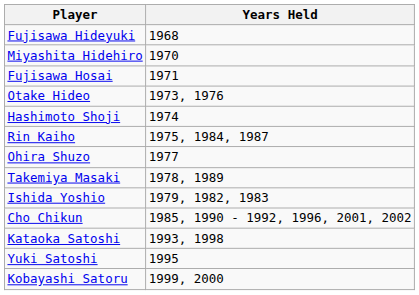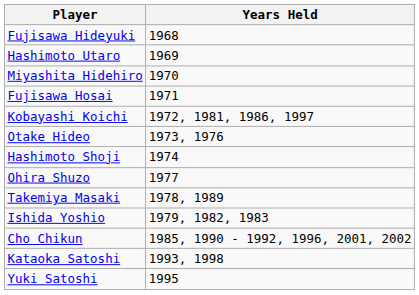+ row: Hashimoto Utaro | 1969
+ row: Kobayashi Koichi | 1972, 1981, 1986, 1997
- row: Rin Kaiho | 1975, 1984, 1987
- row: Kobayashi Satoru | 1999, 2000
